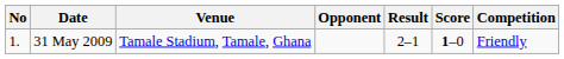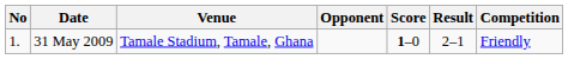columns swapped: Score <-> Result
